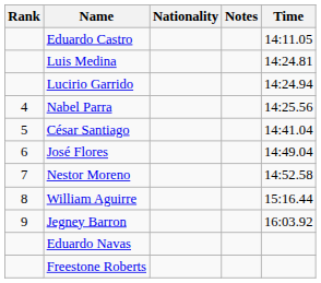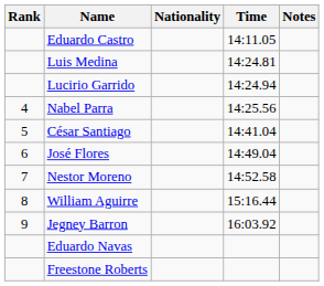columns swapped: Time <-> Notes
